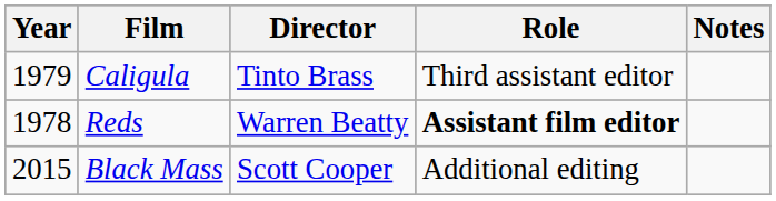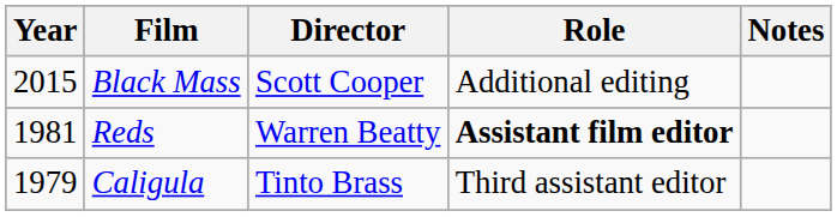rows swapped: Caligula <-> Black Mass
Reds | Year: 1978 -> 1981
